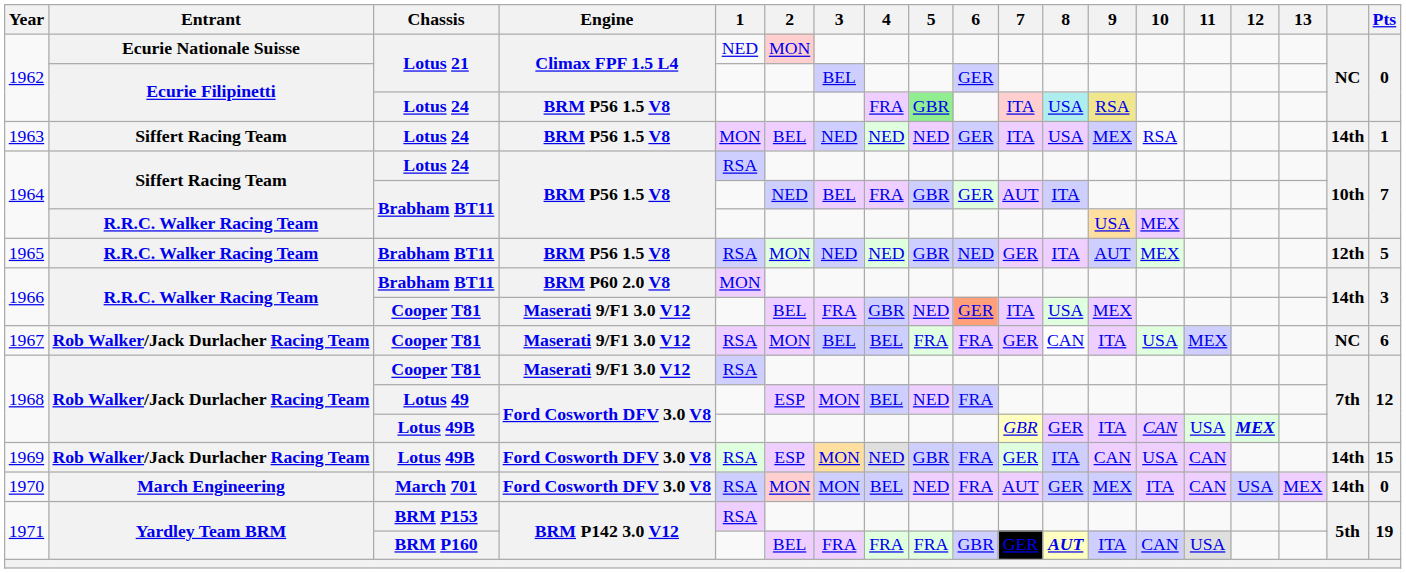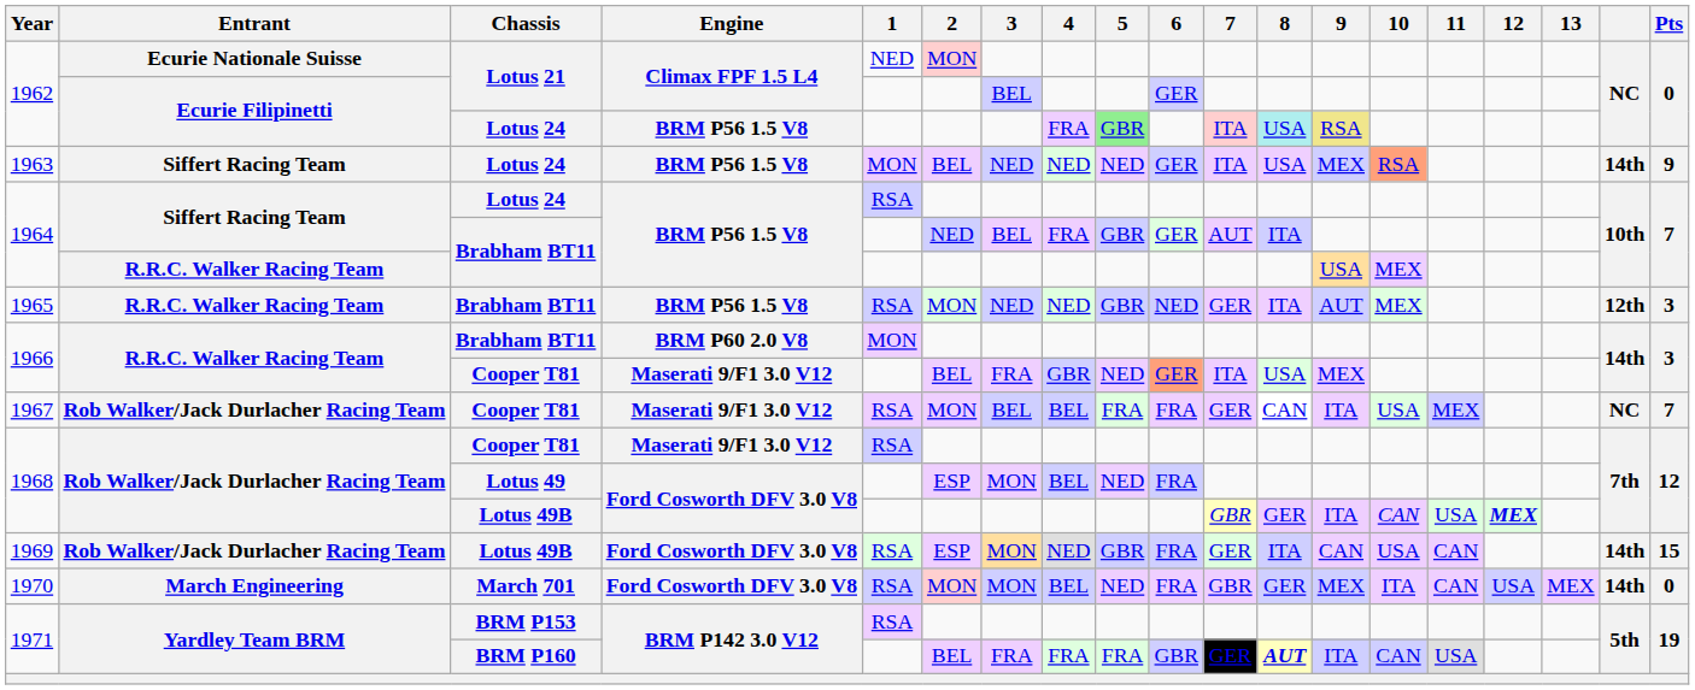1963 | 10: no background -> lightsalmon background
1963 | Pts: 1 -> 9
1965 | Pts: 5 -> 3
1967 | Pts: 6 -> 7
1970 | 7: AUT -> GBR
